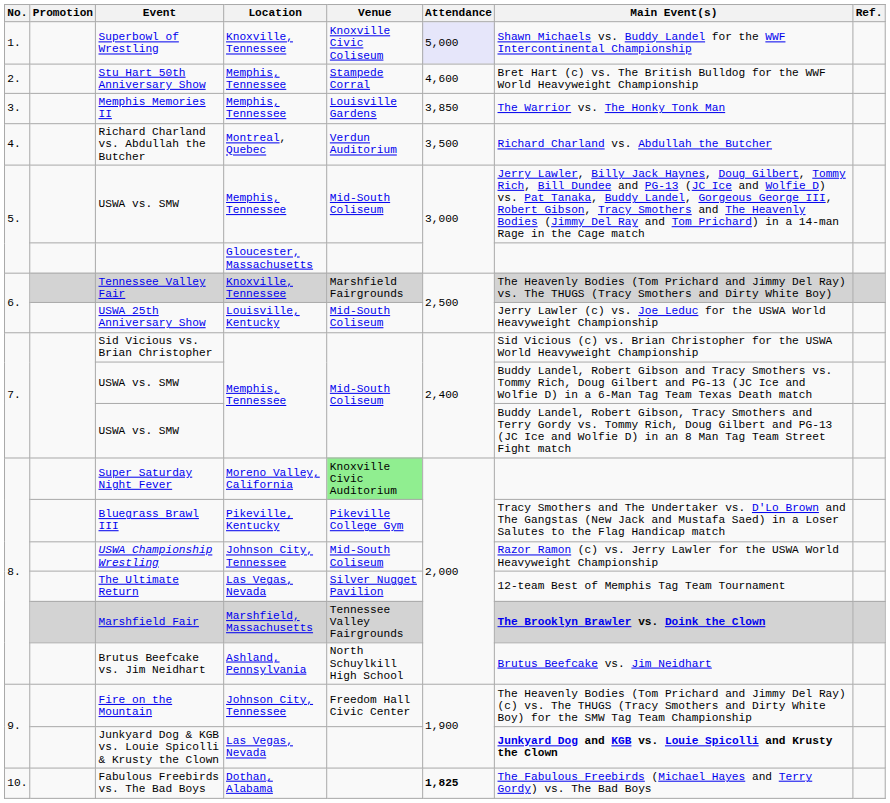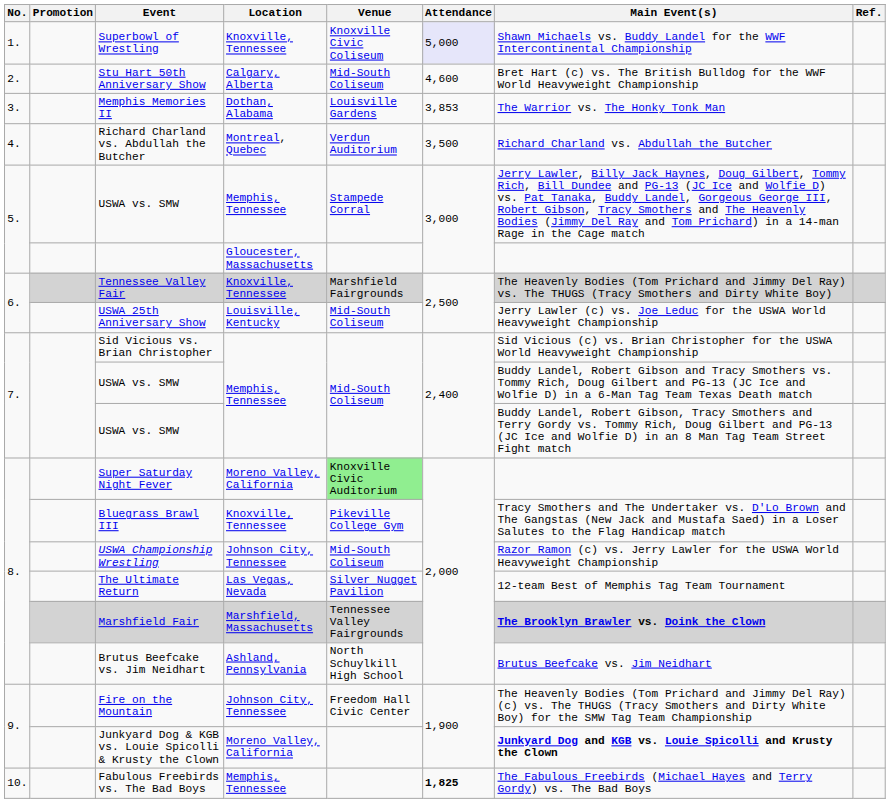Stu Hart 50th Anniversary Show | Location: Memphis, Tennessee -> Calgary, Alberta
Stu Hart 50th Anniversary Show | Venue: Stampede Corral -> Mid-South Coliseum
Memphis Memories II | Location: Memphis, Tennessee -> Dothan, Alabama
Memphis Memories II | Attendance: 3,850 -> 3,853
5. / USWA vs. SMW | Venue: Mid-South Coliseum -> Stampede Corral
Bluegrass Brawl III | Location: Pikeville, Kentucky -> Knoxville, Tennessee
Junkyard Dog & KGB vs. Louie Spicolli & Krusty the Clown | Location: Las Vegas, Nevada -> Moreno Valley, California
Fabulous Freebirds vs. The Bad Boys | Location: Dothan, Alabama -> Memphis, Tennessee
